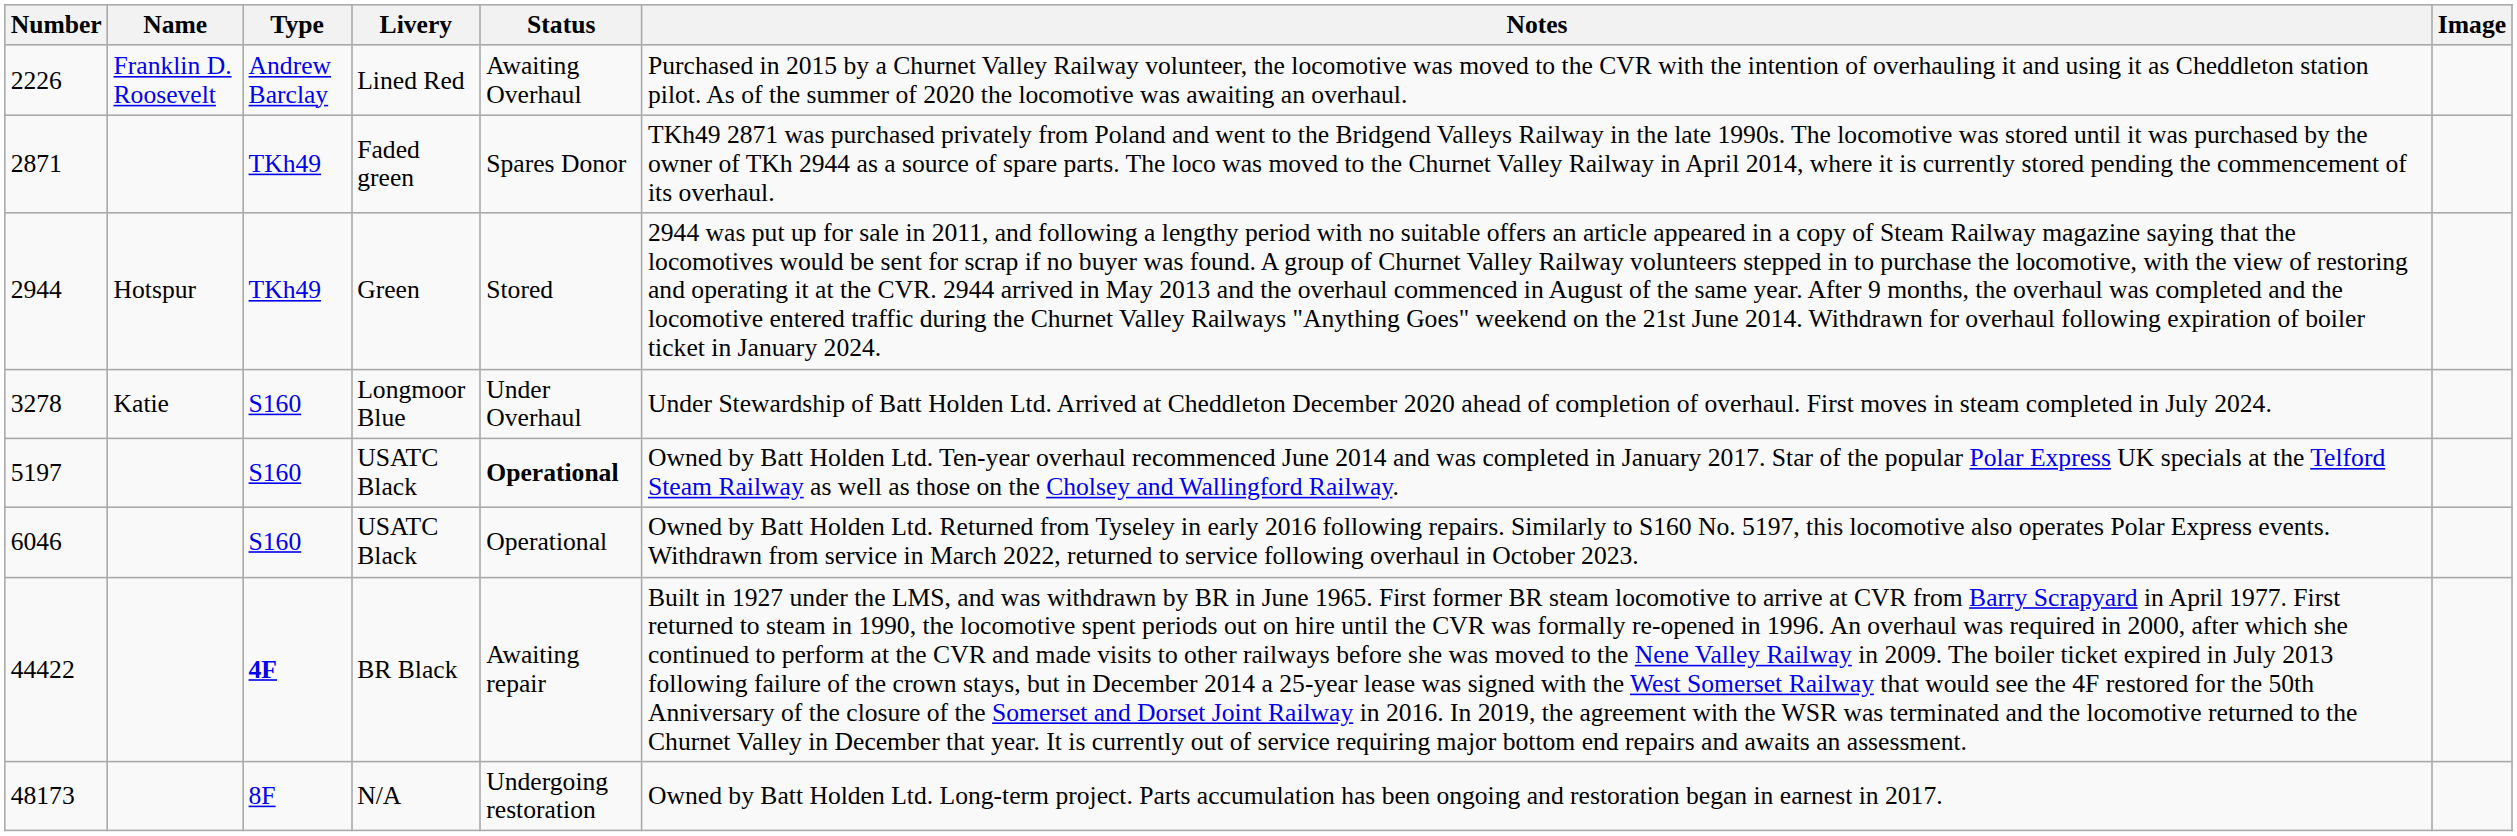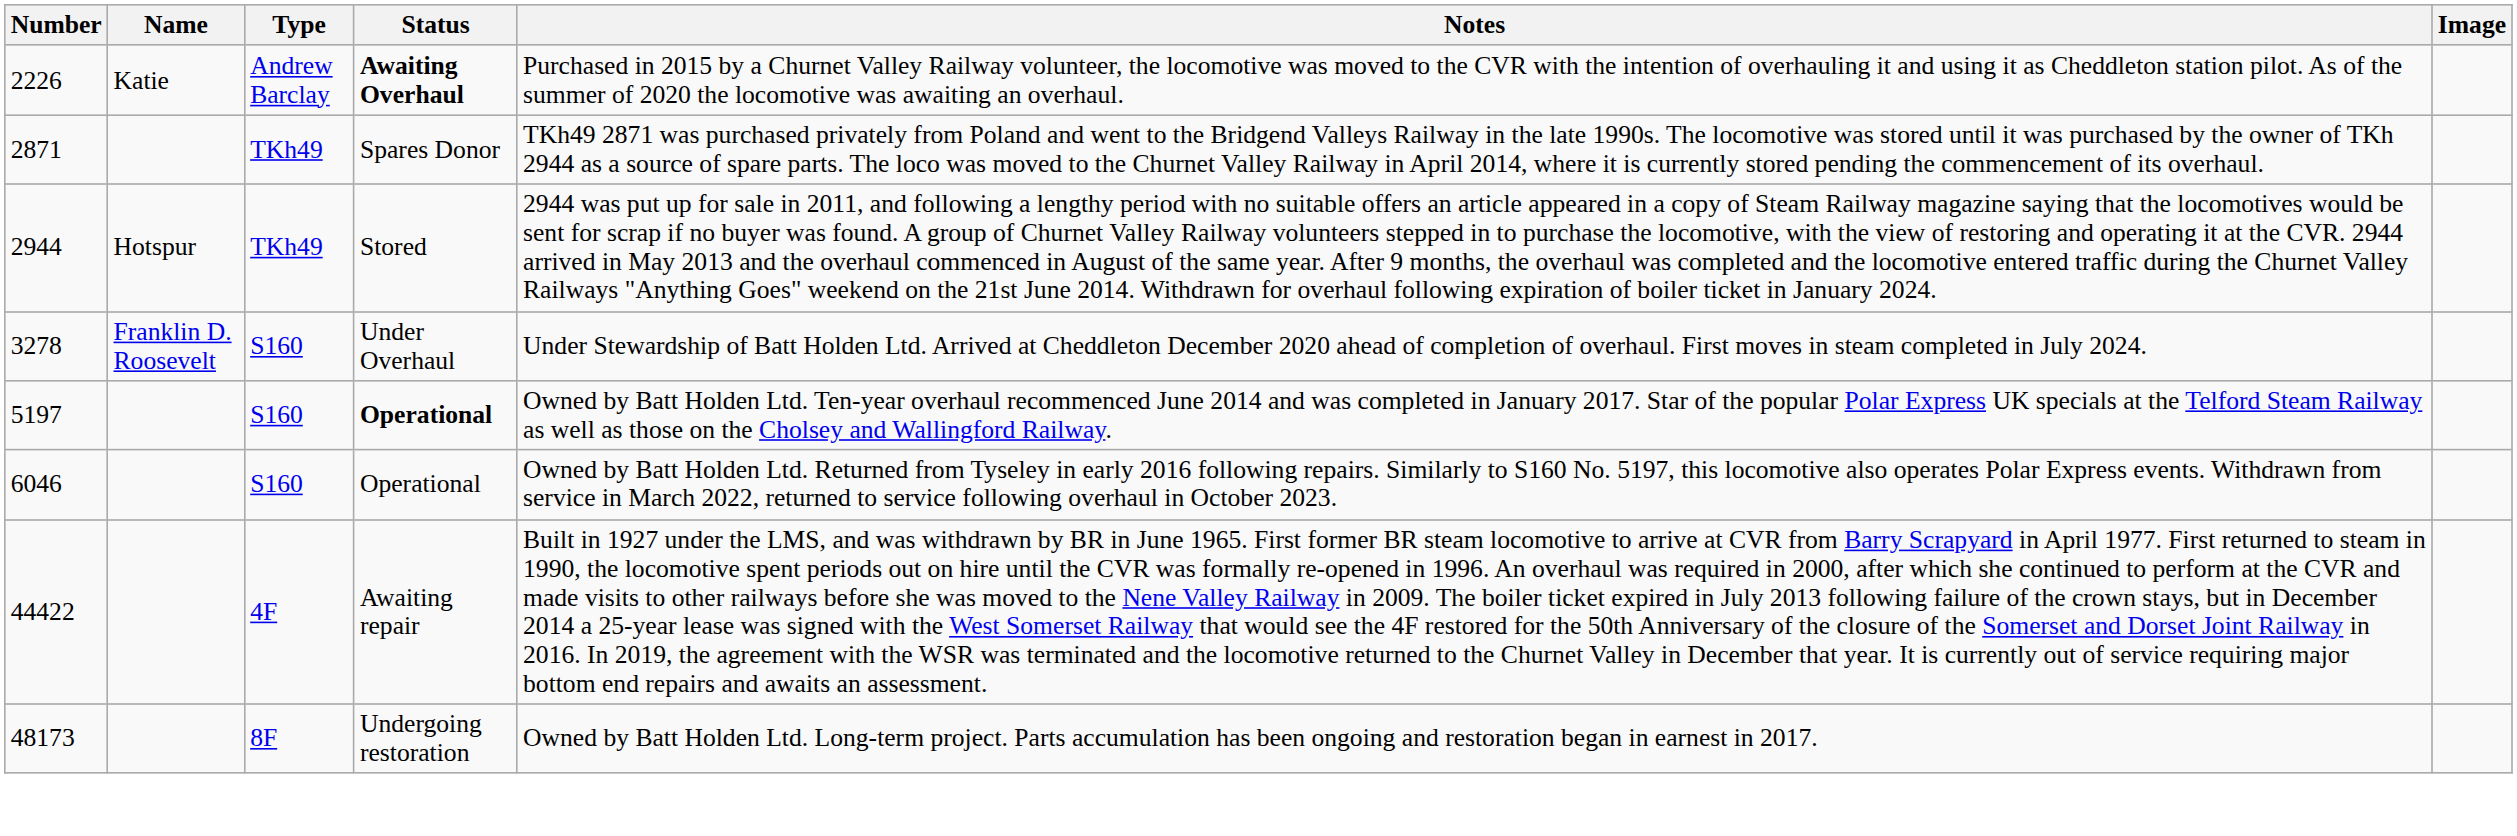- column: Livery | Lined Red | Faded green | Green | Longmoor Blue | USATC Black | USATC Black | BR Black | N/A
2226 | Name: Franklin D. Roosevelt -> Katie
2226 | Status: normal -> bold
3278 | Name: Katie -> Franklin D. Roosevelt
44422 | Type: bold -> normal
